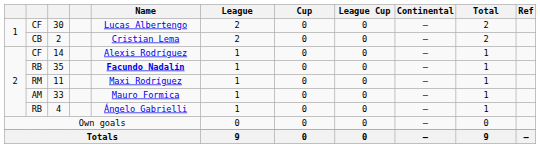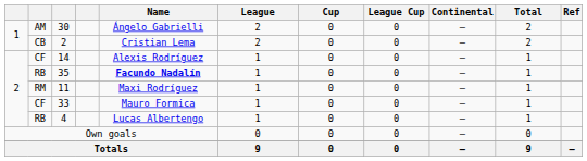30 | column 2: CF -> AM
30 | Name: Lucas Albertengo -> Ángelo Gabrielli
33 | column 2: AM -> CF
4 | Name: Ángelo Gabrielli -> Lucas Albertengo
